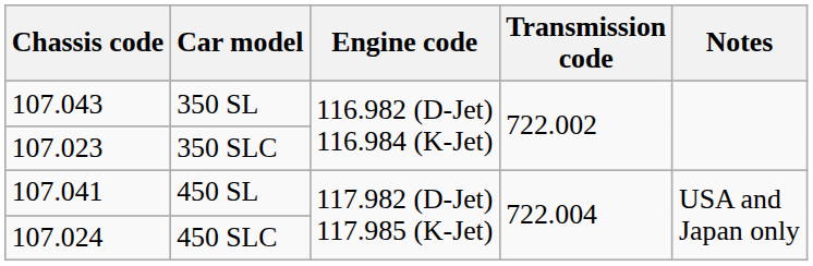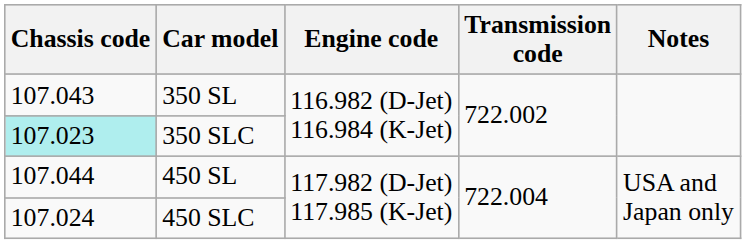350 SLC | Chassis code: no background -> paleturquoise background
450 SL | Chassis code: 107.041 -> 107.044
